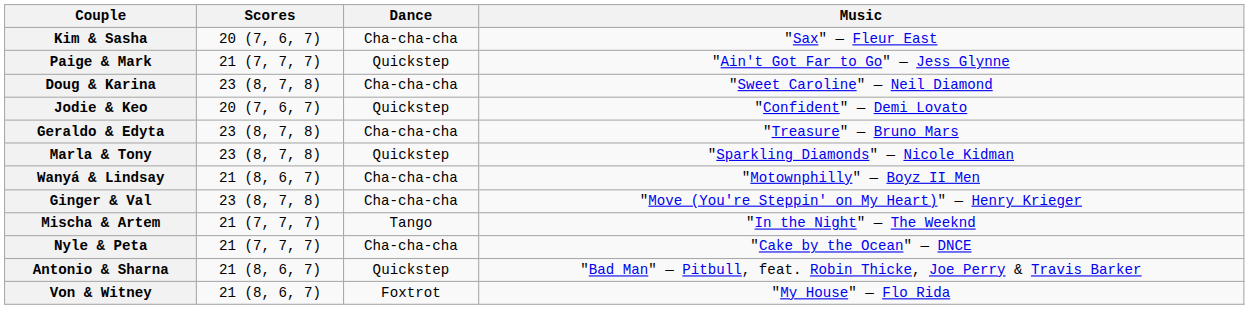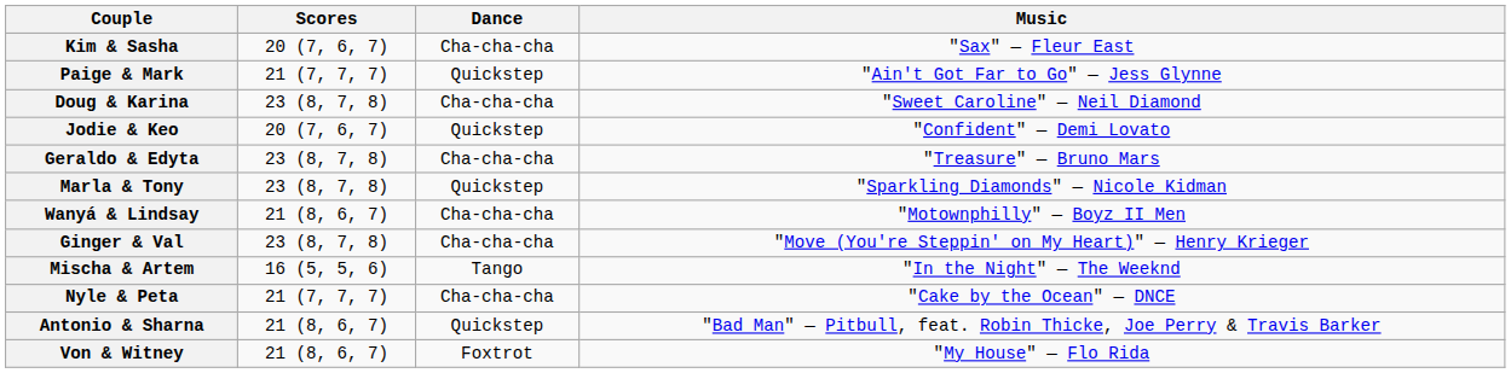Mischa & Artem | Scores: 21 (7, 7, 7) -> 16 (5, 5, 6)
